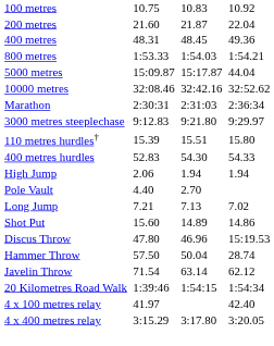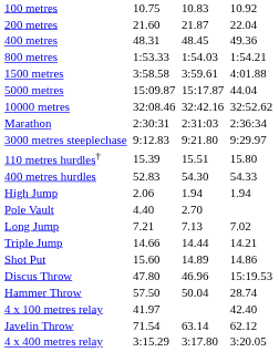+ row: 1500 metres | 3:58.58 | 3:59.61 | 4:01.88
+ row: Triple Jump | 14.66 | 14.44 | 14.21
rows swapped: Javelin Throw <-> 4 x 100 metres relay
- row: 20 Kilometres Road Walk | 1:39:46 | 1:54:15 | 1:54:34
